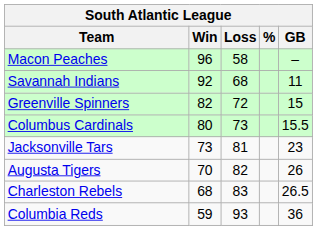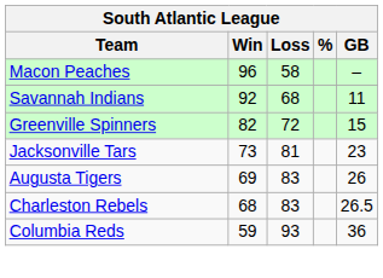- row: Columbus Cardinals | 80 | 73 | 15.5
Augusta Tigers | Win: 70 -> 69
Augusta Tigers | Loss: 82 -> 83
